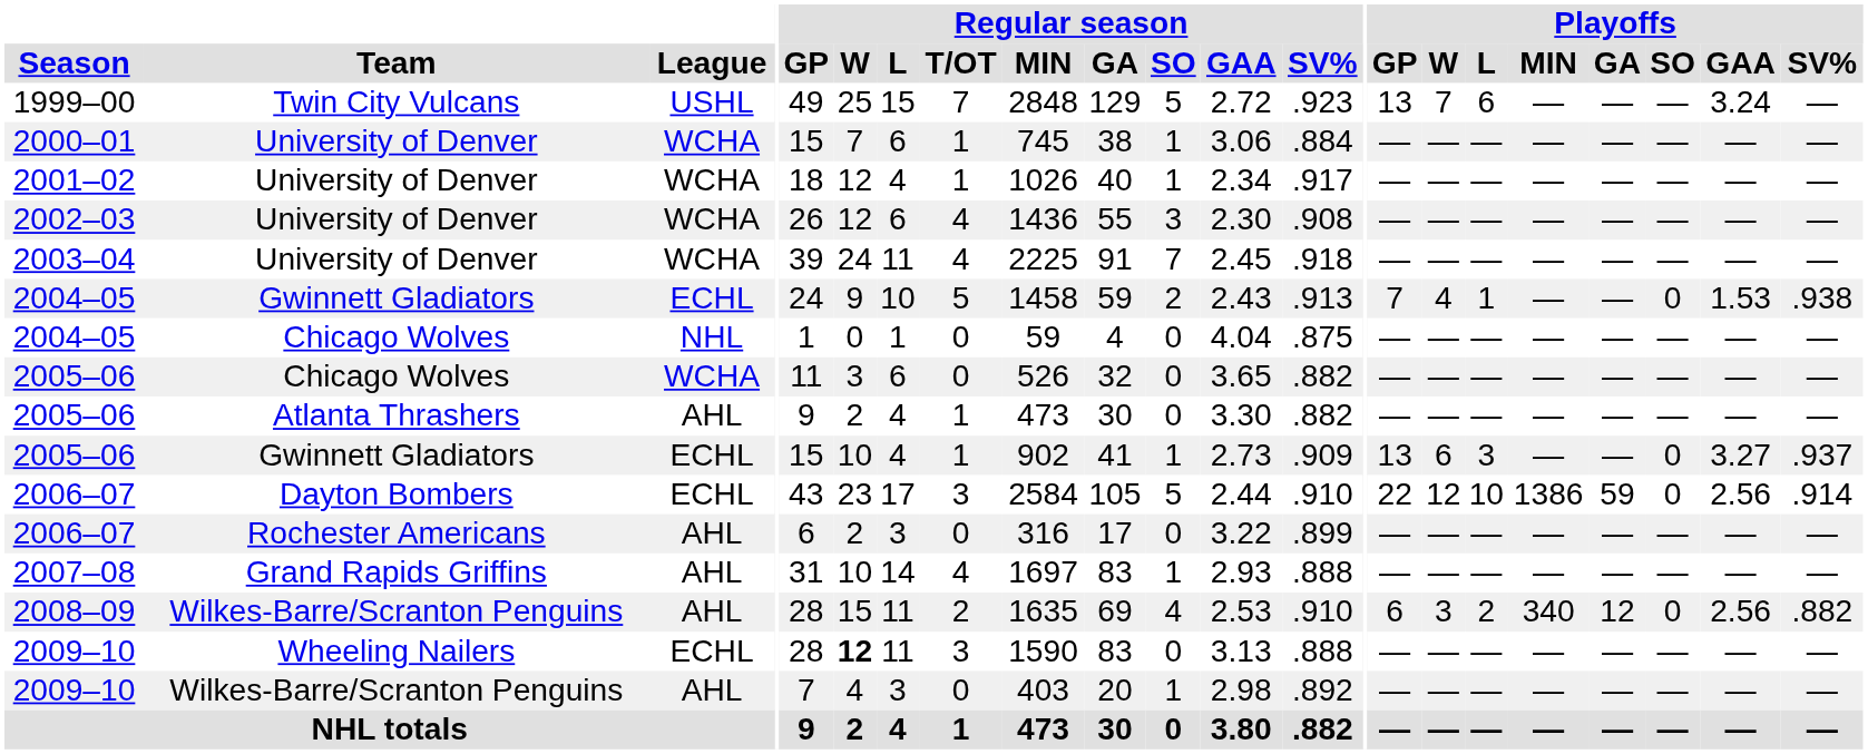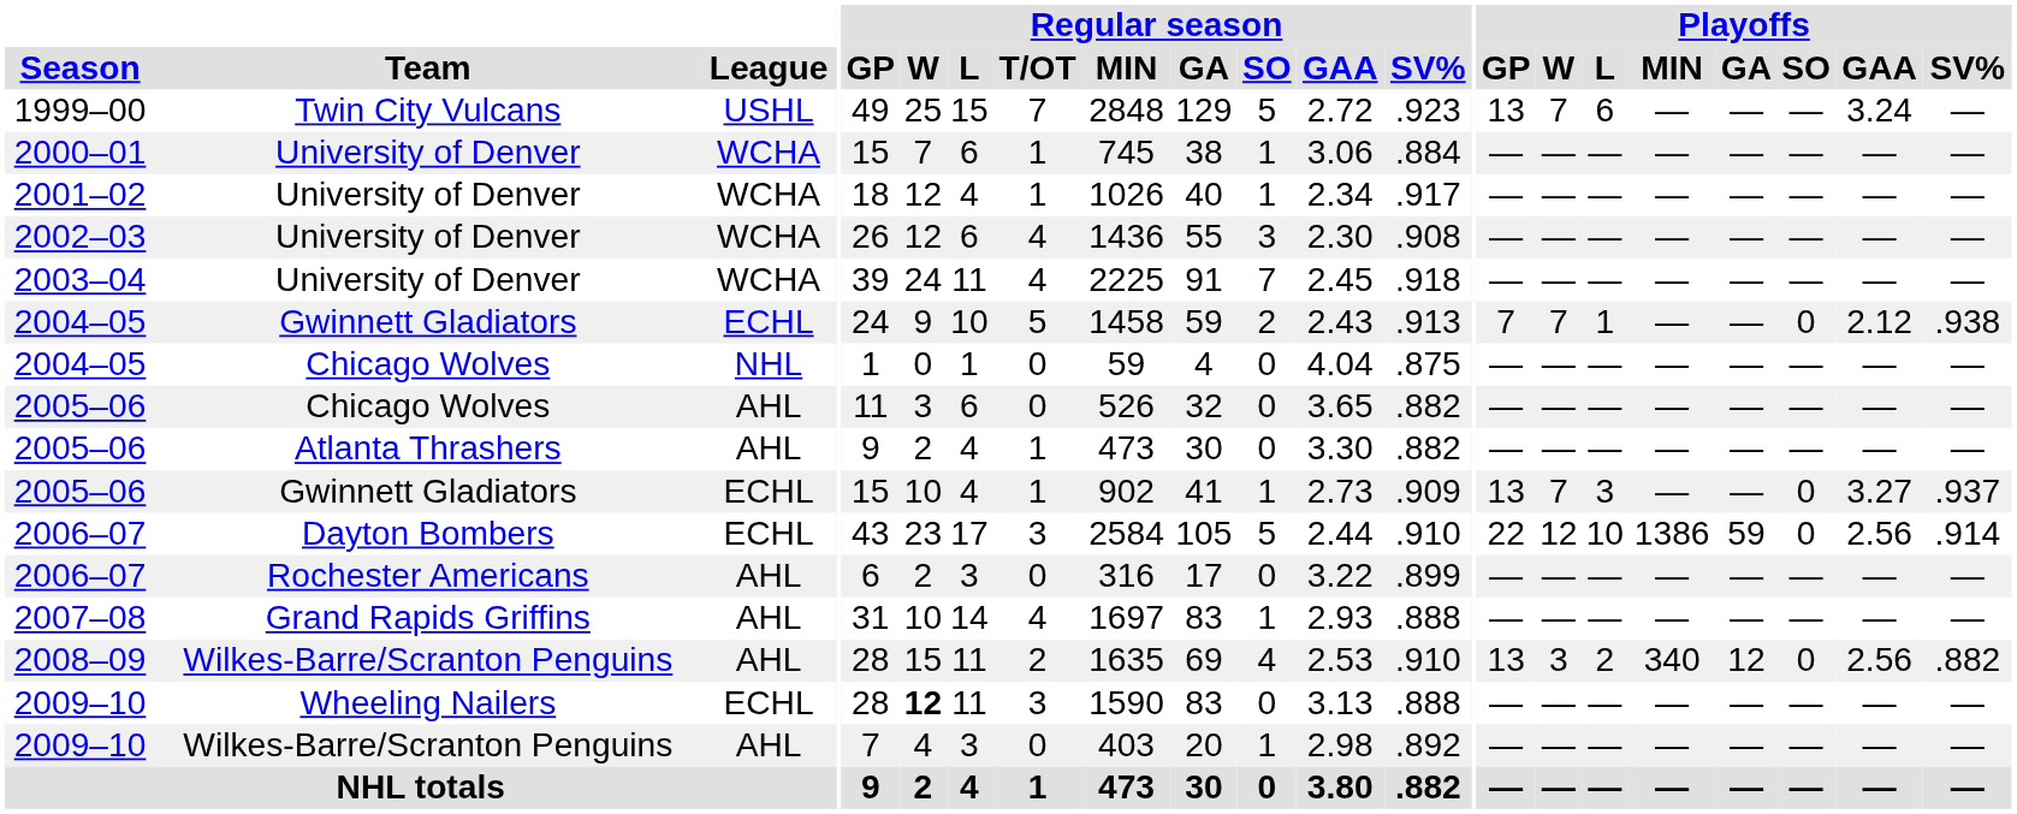2004–05 / Gwinnett Gladiators | Playoffs / W: 4 -> 7
2004–05 / Gwinnett Gladiators | Playoffs / GAA: 1.53 -> 2.12
2005–06 / Chicago Wolves | League: WCHA -> AHL
2005–06 / Gwinnett Gladiators | Playoffs / W: 6 -> 7
2008–09 | Playoffs / GP: 6 -> 13
